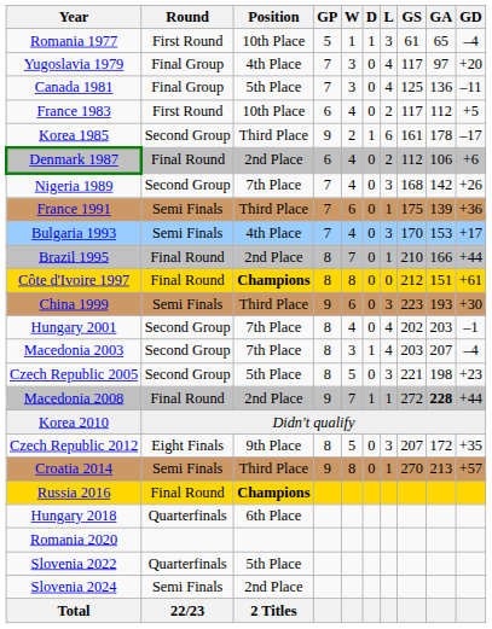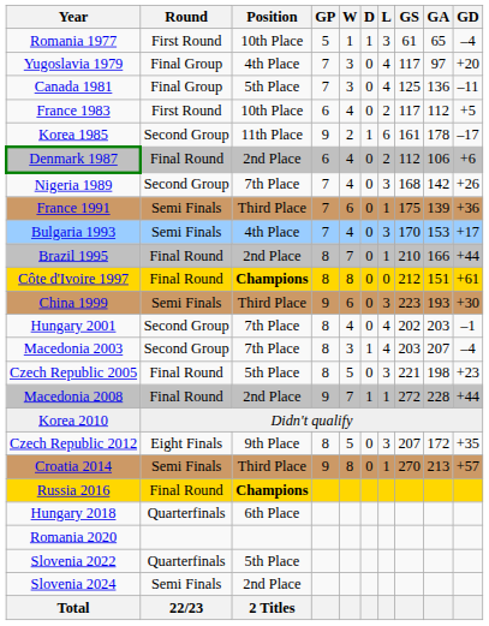Korea 1985 | Position: Third Place -> 11th Place
Czech Republic 2005 | Round: Second Group -> Final Round
Macedonia 2008 | GA: bold -> normal
